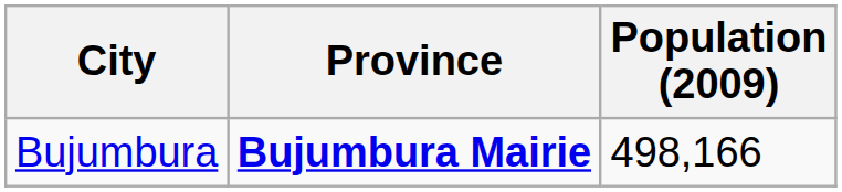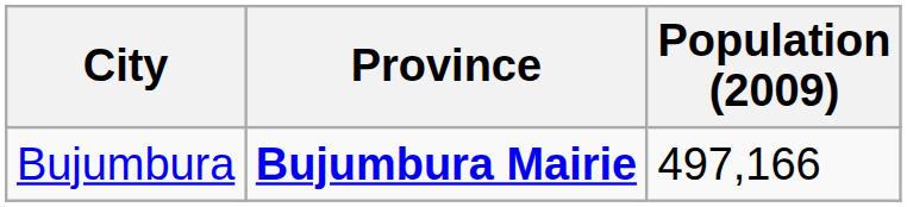Bujumbura | Population (2009): 498,166 -> 497,166
